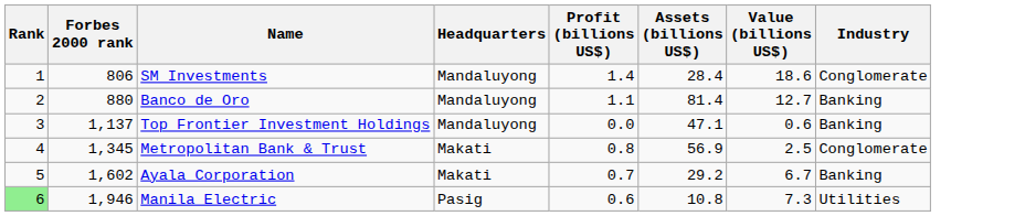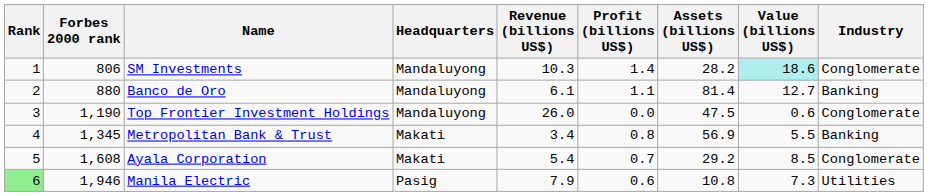+ column: Revenue (billions US$) | 10.3 | 6.1 | 26.0 | 3.4 | 5.4 | 7.9
SM Investments | Assets (billions US$): 28.4 -> 28.2
SM Investments | Value (billions US$): no background -> paleturquoise background
Top Frontier Investment Holdings | Forbes 2000 rank: 1,137 -> 1,190
Top Frontier Investment Holdings | Assets (billions US$): 47.1 -> 47.5
Top Frontier Investment Holdings | Industry: Banking -> Conglomerate
Metropolitan Bank & Trust | Value (billions US$): 2.5 -> 5.5
Metropolitan Bank & Trust | Industry: Conglomerate -> Banking
Ayala Corporation | Forbes 2000 rank: 1,602 -> 1,608
Ayala Corporation | Value (billions US$): 6.7 -> 8.5
Ayala Corporation | Industry: Banking -> Conglomerate
